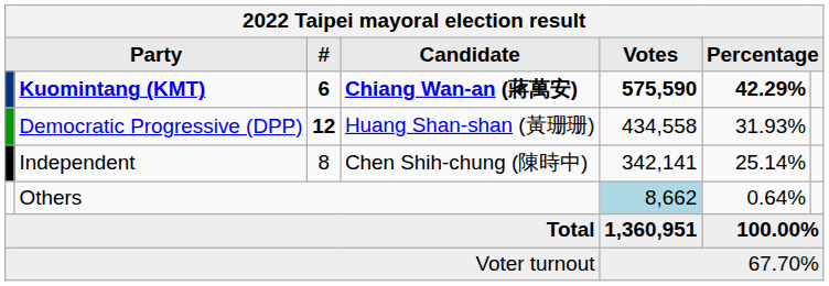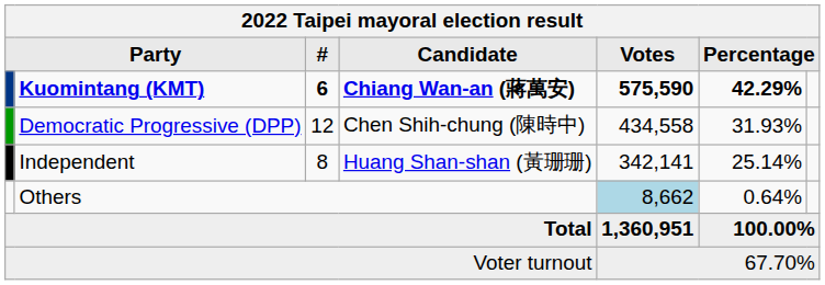Democratic Progressive (DPP) | #: bold -> normal
Democratic Progressive (DPP) | Candidate: Huang Shan-shan (黃珊珊) -> Chen Shih-chung (陳時中)
Independent | Candidate: Chen Shih-chung (陳時中) -> Huang Shan-shan (黃珊珊)
